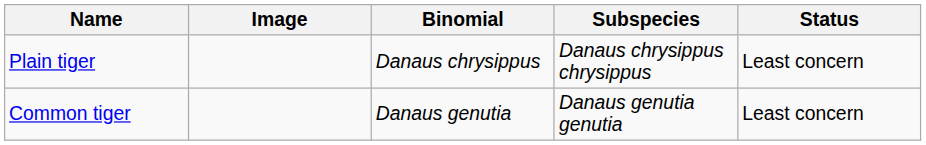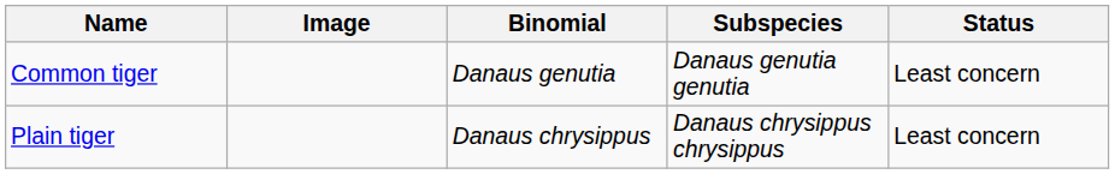rows swapped: Common tiger <-> Plain tiger
